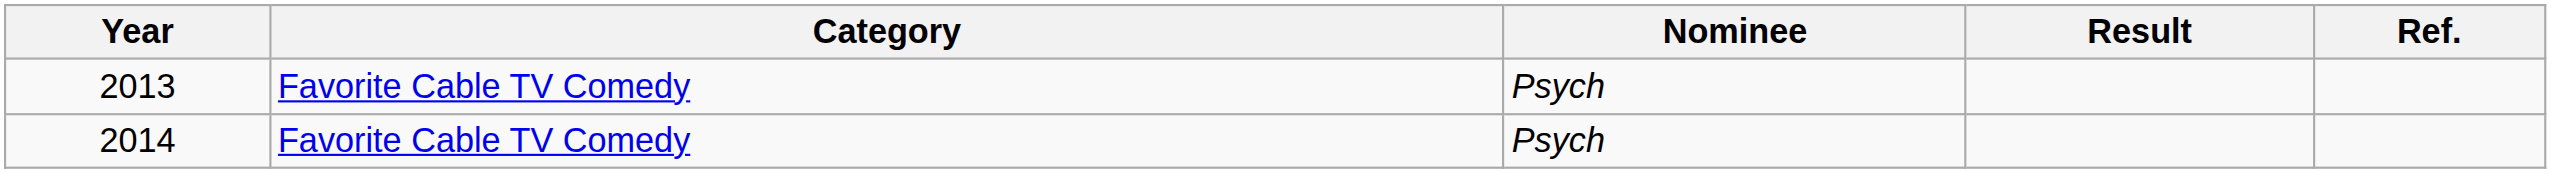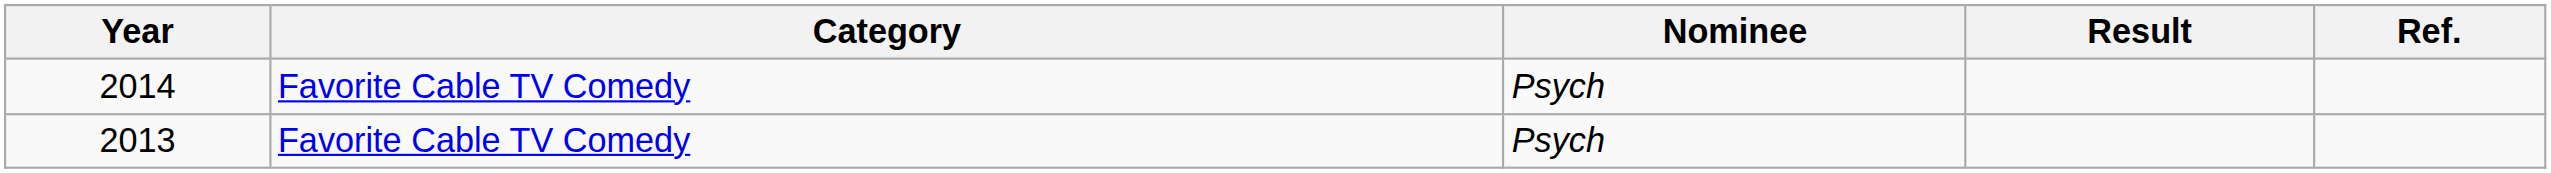rows swapped: 2013 <-> 2014
